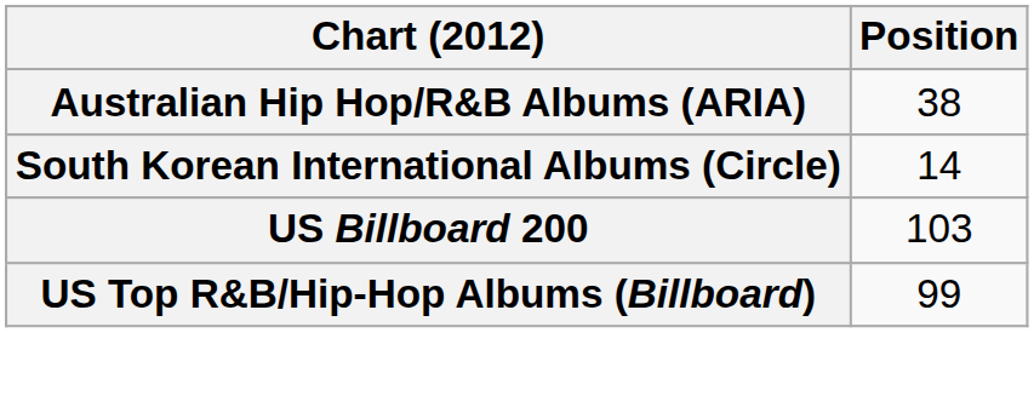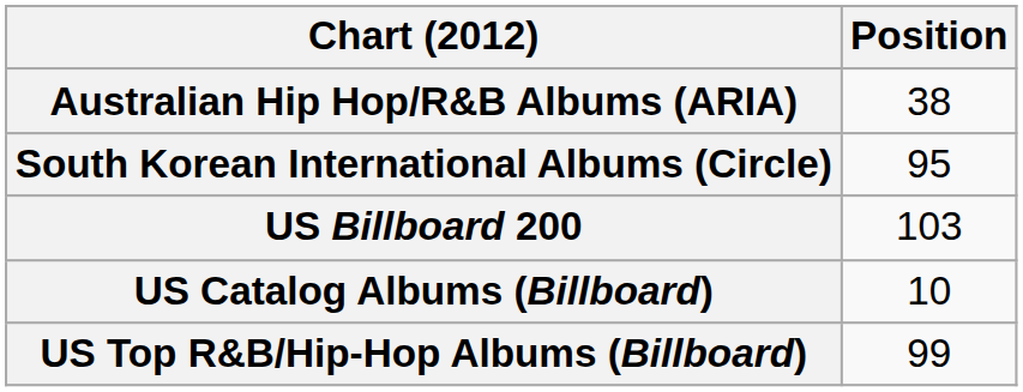South Korean International Albums (Circle) | Position: 14 -> 95
+ row: US Catalog Albums (Billboard) | 10
